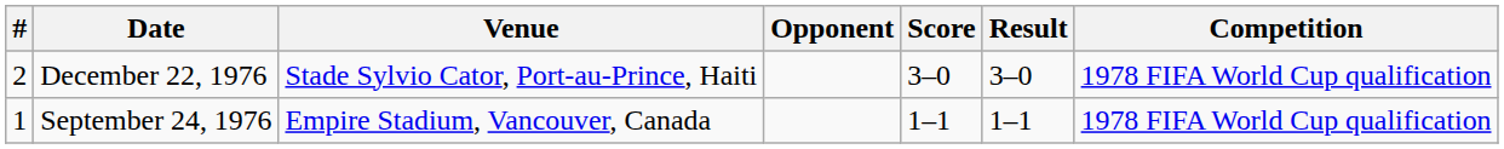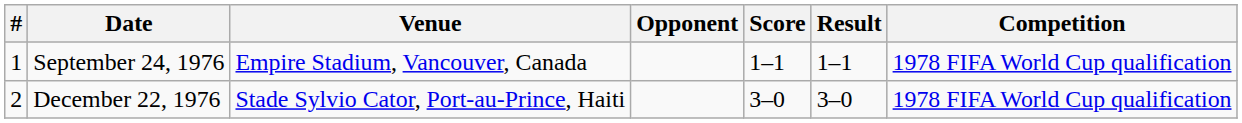rows swapped: September 24, 1976 <-> December 22, 1976
